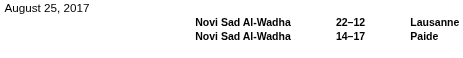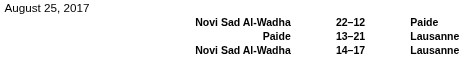22–12 | column 5: Lausanne -> Paide
+ row: Paide | 13–21 | Lausanne
14–17 | column 5: Paide -> Lausanne
